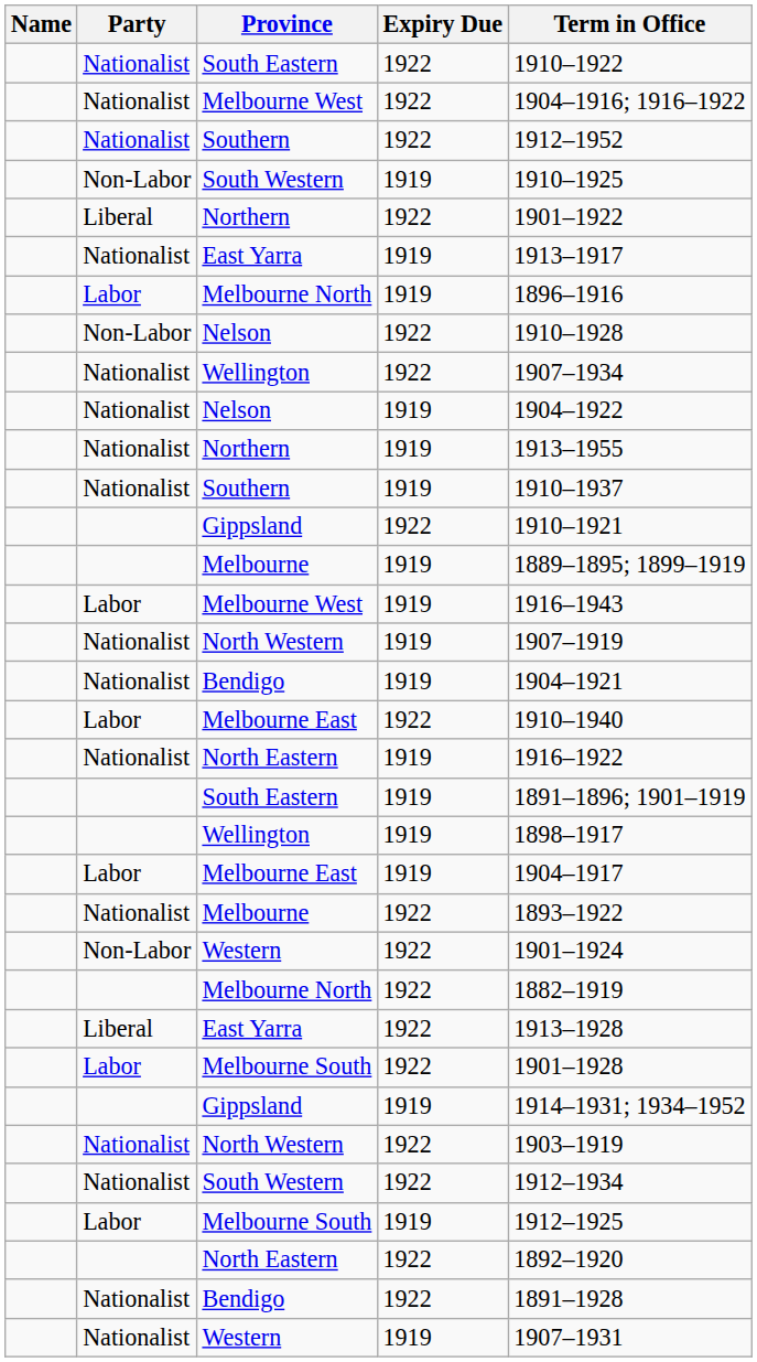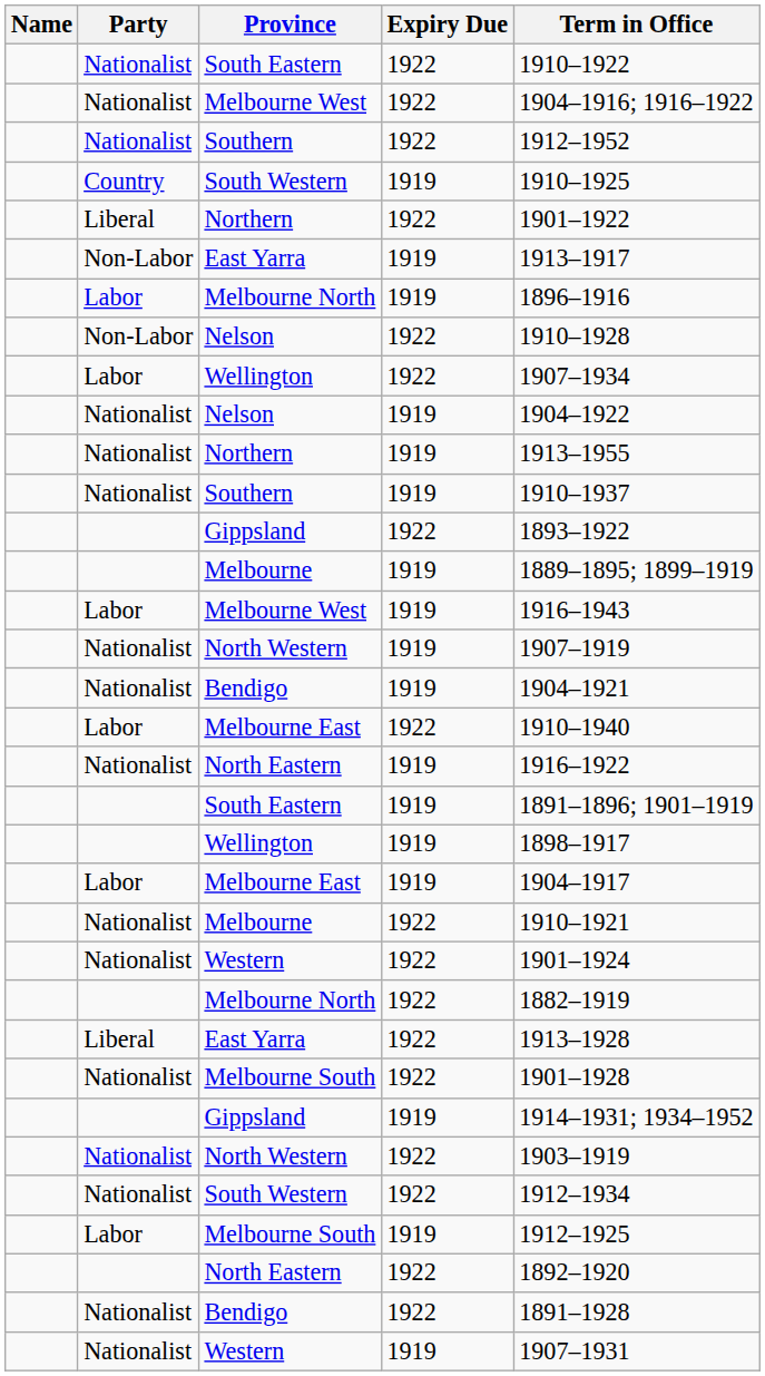South Western / 1919 | Party: Non-Labor -> Country
East Yarra / 1919 | Party: Nationalist -> Non-Labor
Wellington / 1922 | Party: Nationalist -> Labor
Gippsland / 1922 | Term in Office: 1910–1921 -> 1893–1922
Melbourne / 1922 | Term in Office: 1893–1922 -> 1910–1921
Western / 1922 | Party: Non-Labor -> Nationalist
Melbourne South / 1922 | Party: Labor -> Nationalist
